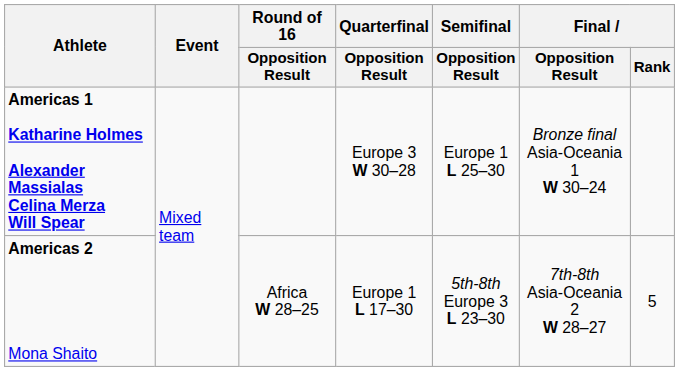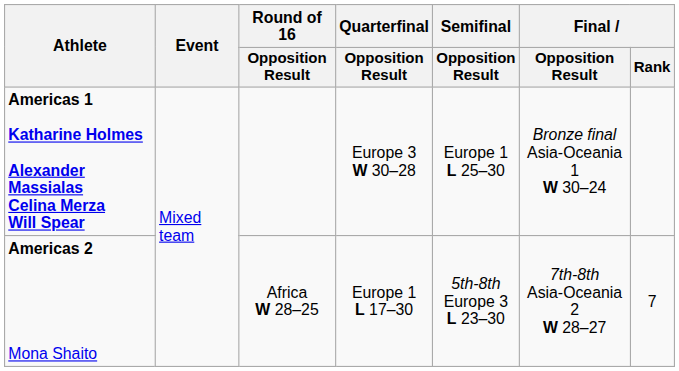Americas 2 Mona Shaito | Final / Rank: 5 -> 7
